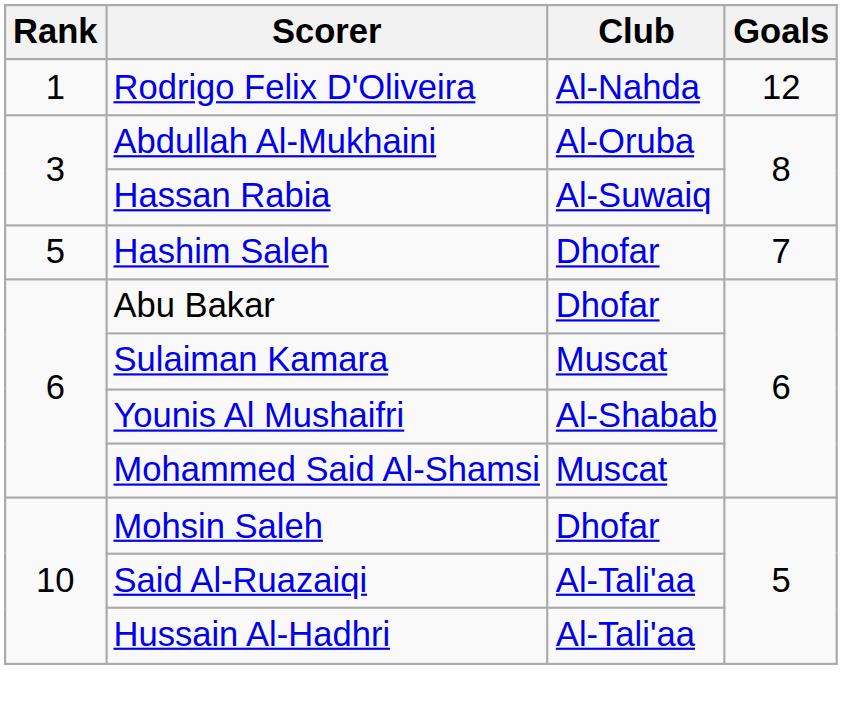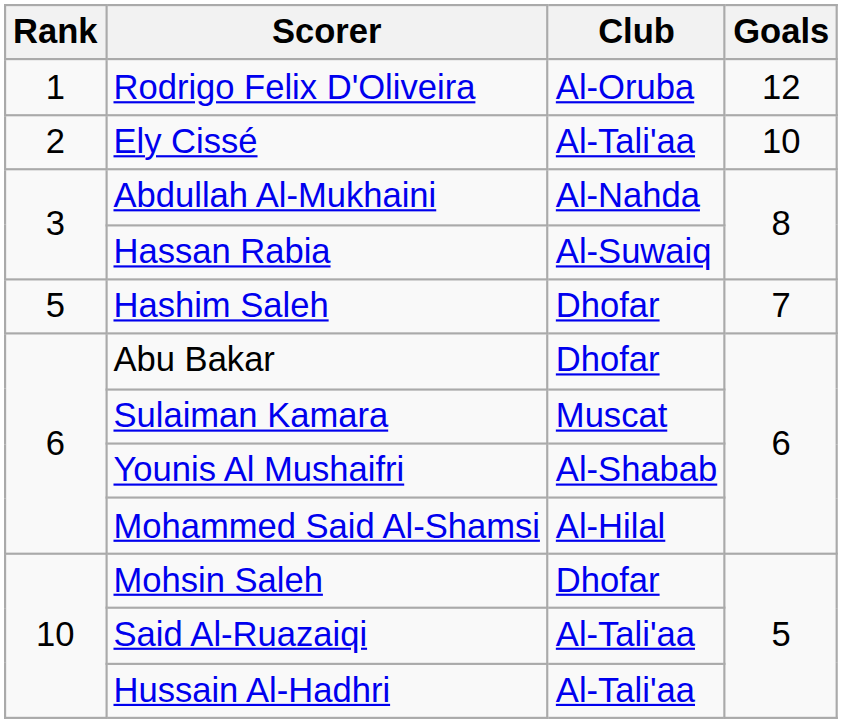Rodrigo Felix D'Oliveira | Club: Al-Nahda -> Al-Oruba
+ row: 2 | Ely Cissé | Al-Tali'aa | 10
Abdullah Al-Mukhaini | Club: Al-Oruba -> Al-Nahda
Mohammed Said Al-Shamsi | Club: Muscat -> Al-Hilal
